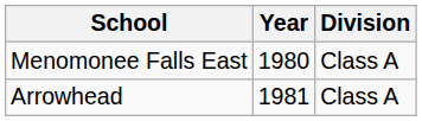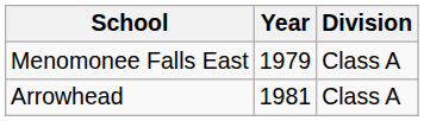Menomonee Falls East | Year: 1980 -> 1979
